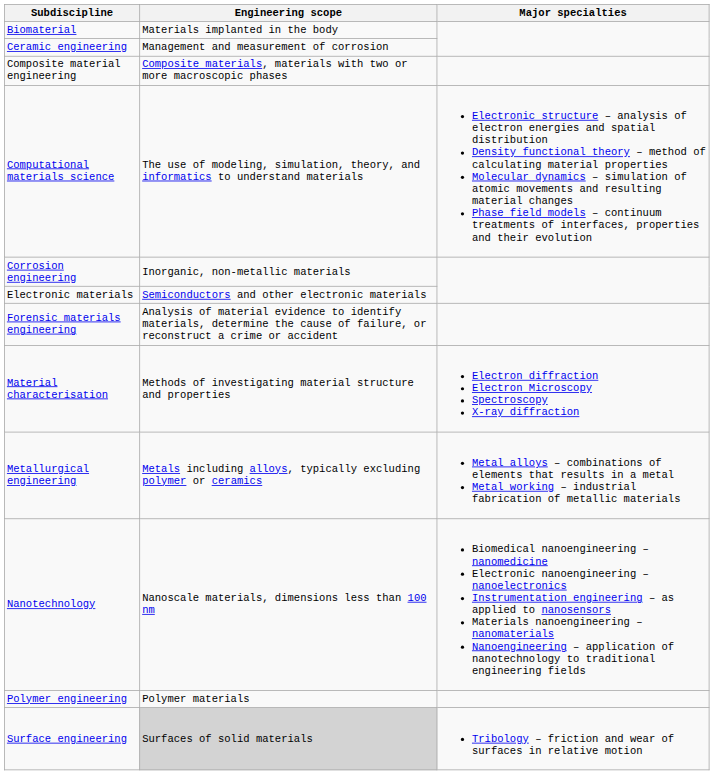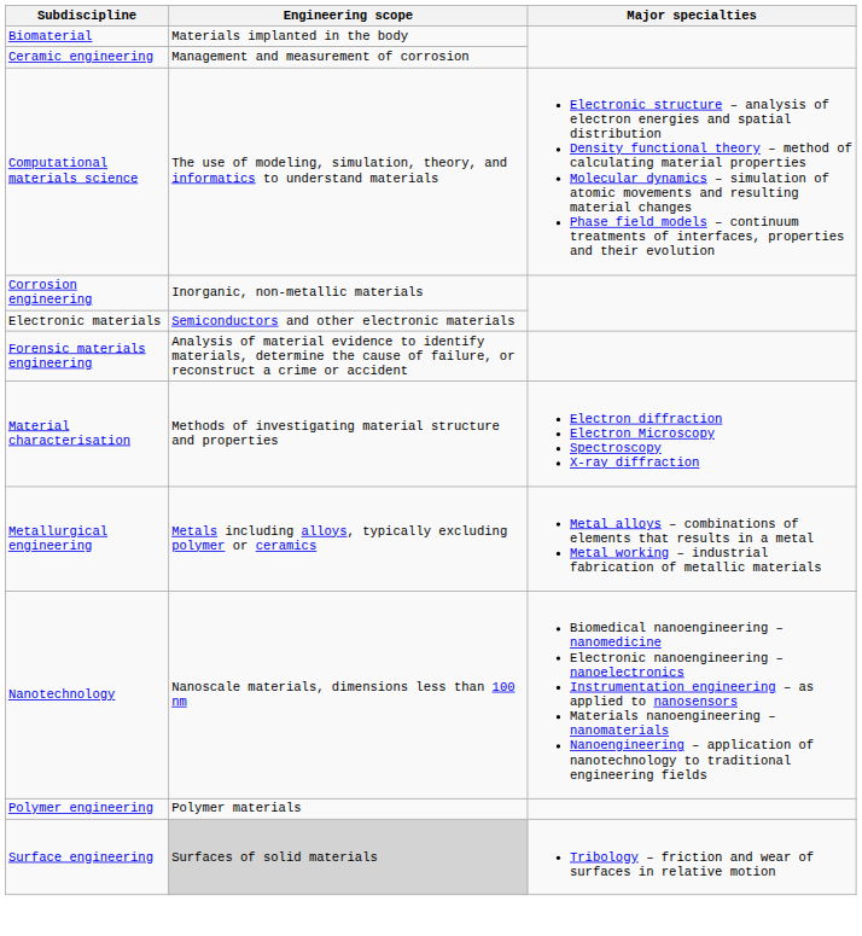- row: Composite material engineering | Composite materials, materials with two or more macroscopic phases
